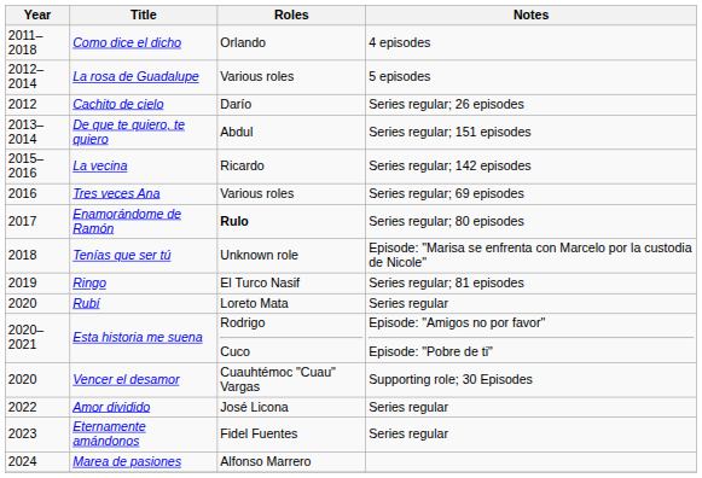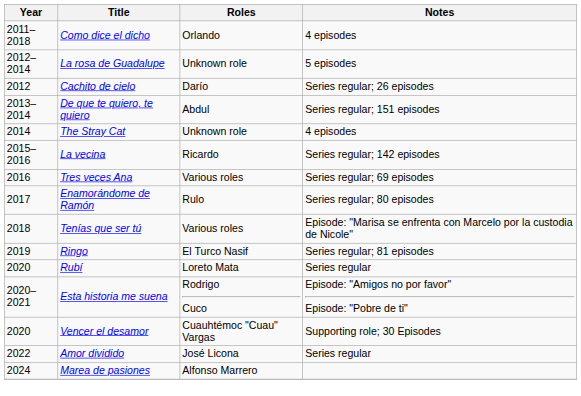La rosa de Guadalupe | Roles: Various roles -> Unknown role
+ row: 2014 | The Stray Cat | Unknown role | 4 episodes
Enamorándome de Ramón | Roles: bold -> normal
Tenías que ser tú | Roles: Unknown role -> Various roles
- row: 2023 | Eternamente amándonos | Fidel Fuentes | Series regular
